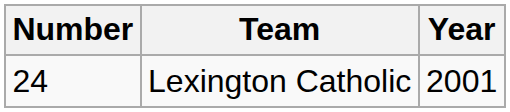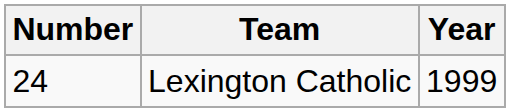Lexington Catholic | Year: 2001 -> 1999
